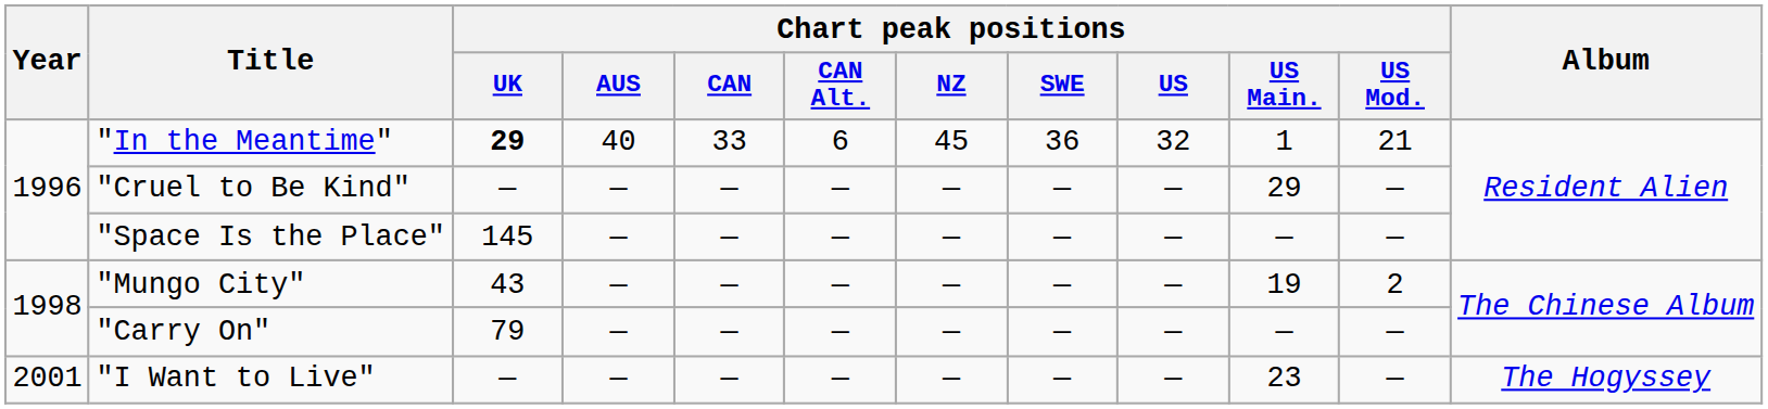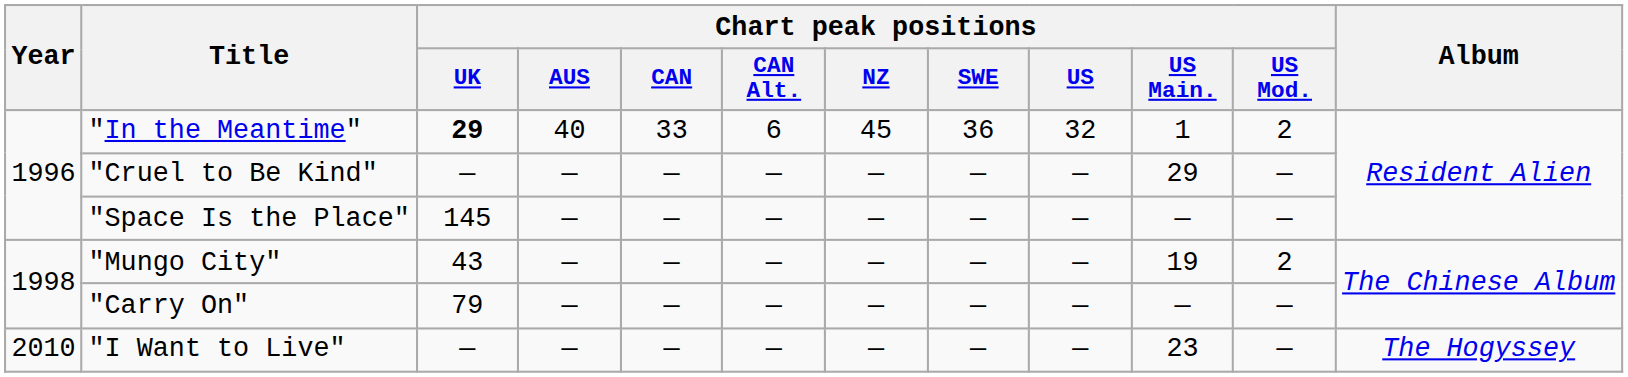"In the Meantime" | Chart peak positions / US Mod.: 21 -> 2
"I Want to Live" | Year: 2001 -> 2010
